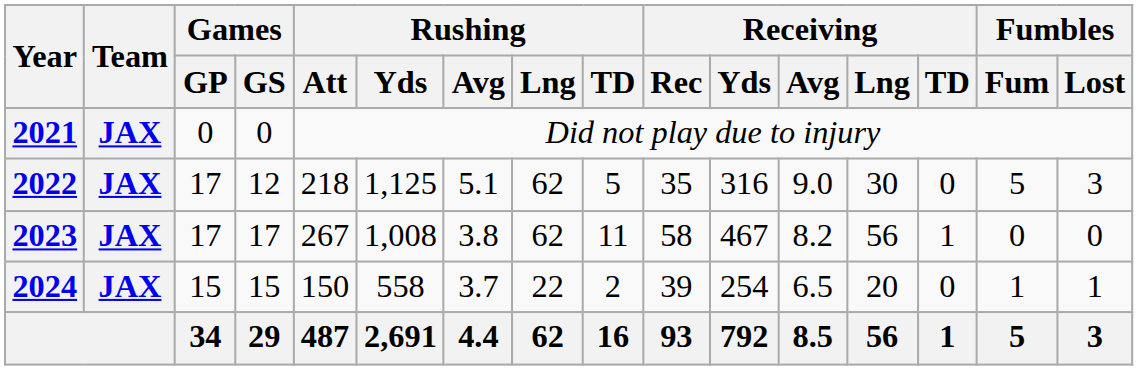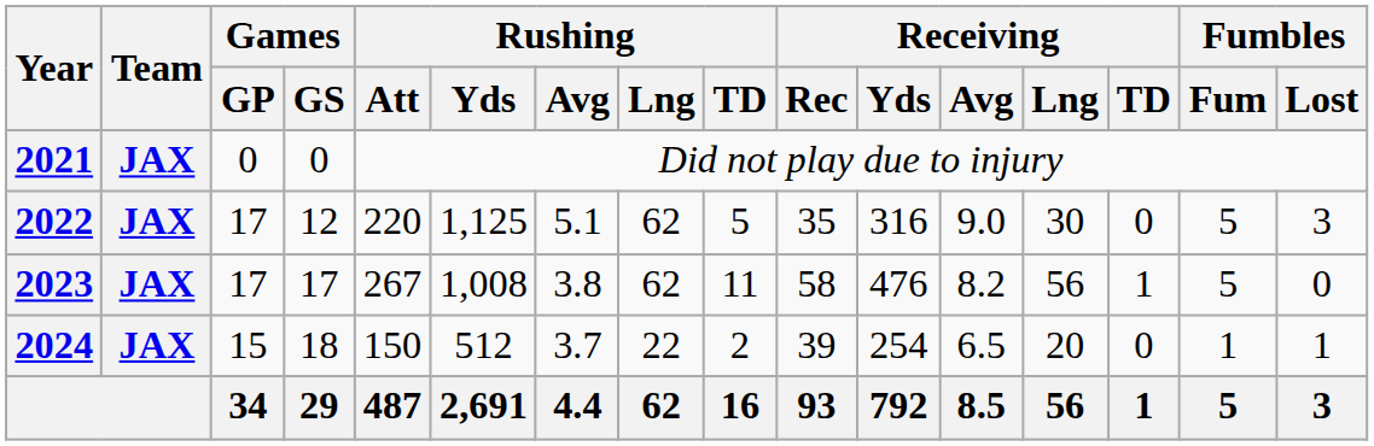2022 | Rushing / Att: 218 -> 220
2023 | Receiving / Yds: 467 -> 476
2023 | Fumbles / Fum: 0 -> 5
2024 | Games / GS: 15 -> 18
2024 | Rushing / Yds: 558 -> 512
